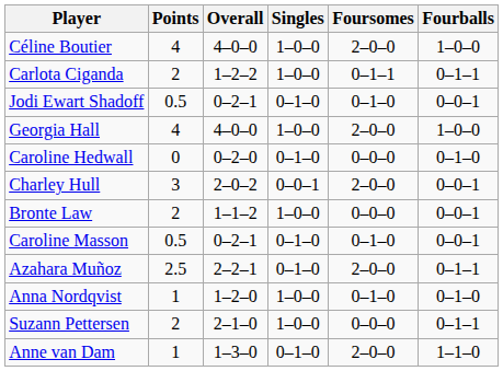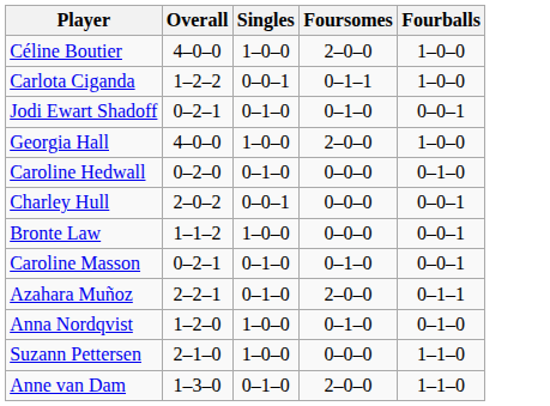- column: Points | 4 | 2 | 0.5 | 4 | 0 | 3 | 2 | 0.5 | 2.5 | 1 | 2 | 1
Carlota Ciganda | Singles: 1–0–0 -> 0–0–1
Carlota Ciganda | Fourballs: 0–1–1 -> 1–0–0
Charley Hull | Foursomes: 2–0–0 -> 0–0–0
Suzann Pettersen | Fourballs: 0–1–1 -> 1–1–0
